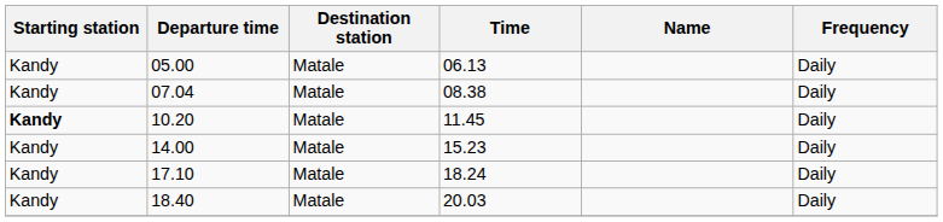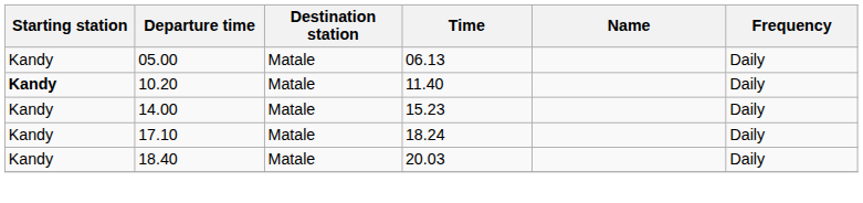- row: Kandy | 07.04 | Matale | 08.38 | Daily
10.20 | Time: 11.45 -> 11.40
